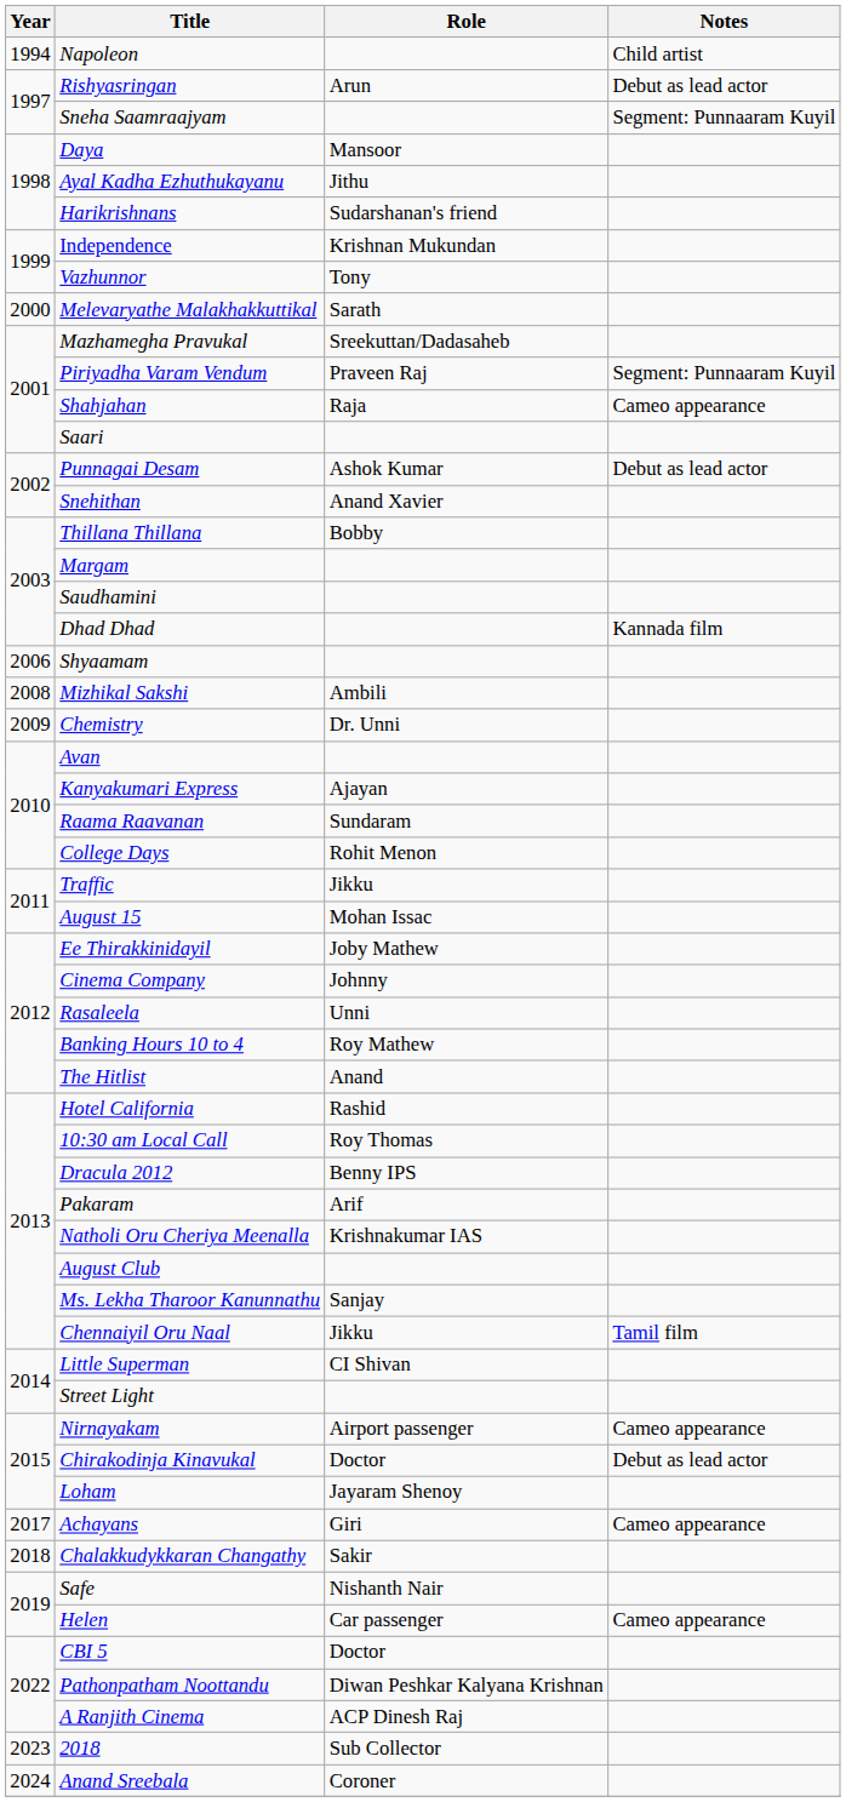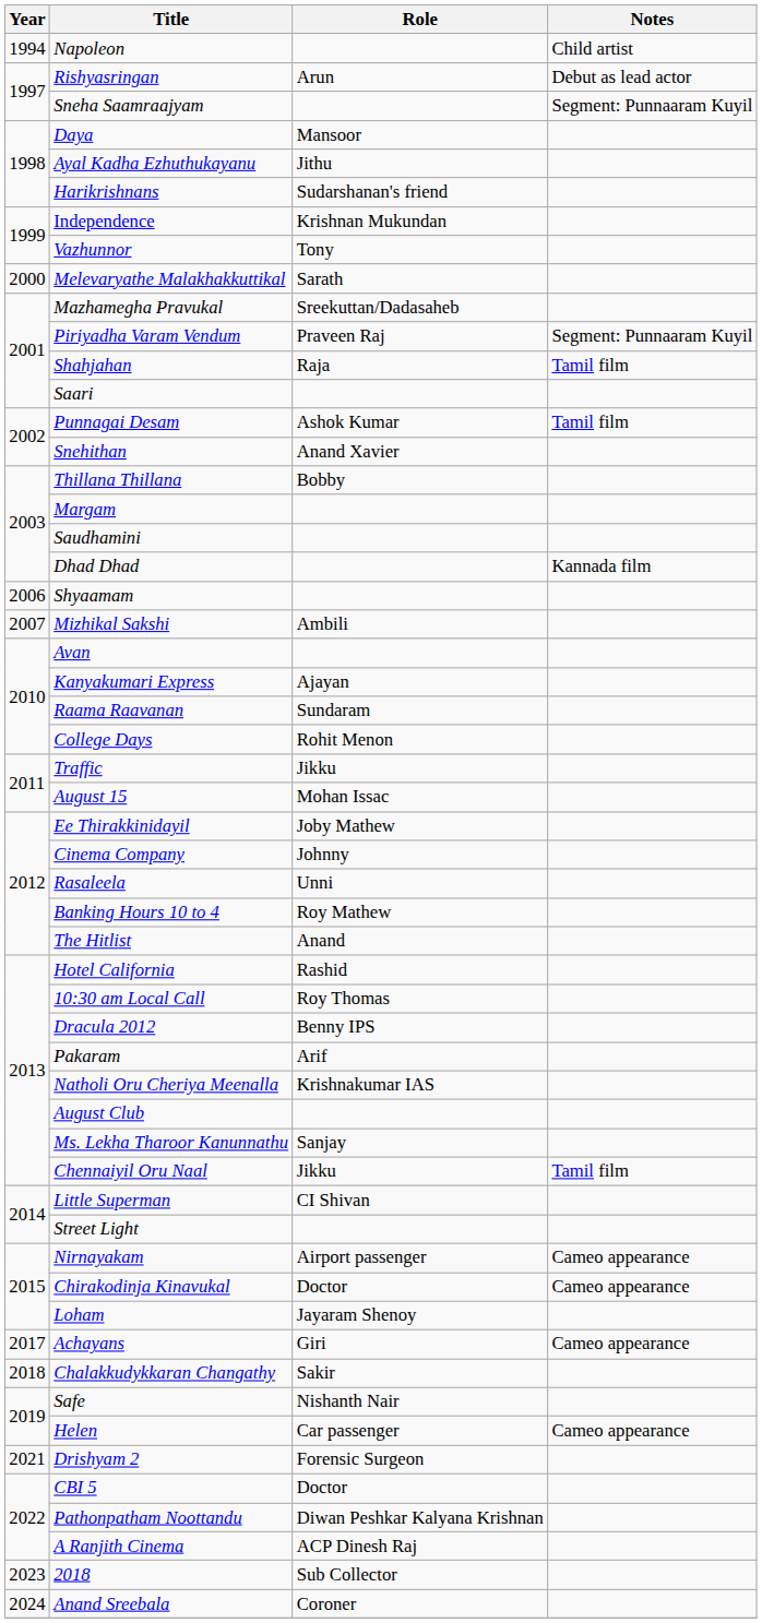Shahjahan | Notes: Cameo appearance -> Tamil film
Punnagai Desam | Notes: Debut as lead actor -> Tamil film
Mizhikal Sakshi | Year: 2008 -> 2007
- row: 2009 | Chemistry | Dr. Unni
Chirakodinja Kinavukal | Notes: Debut as lead actor -> Cameo appearance
+ row: 2021 | Drishyam 2 | Forensic Surgeon
